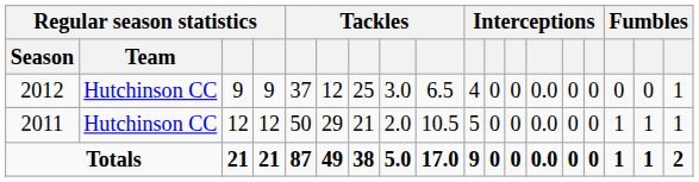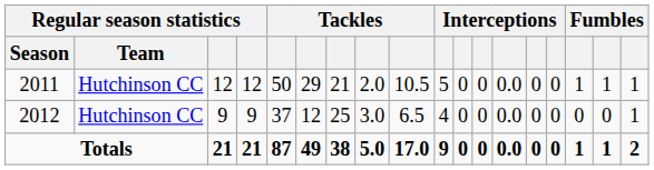rows swapped: 2011 <-> 2012
